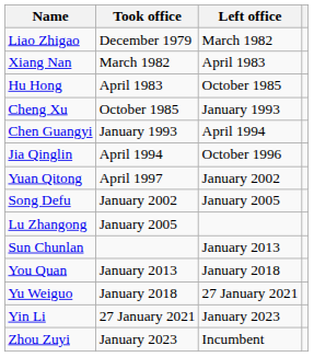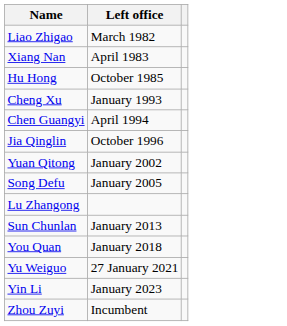- column: Took office | December 1979 | March 1982 | April 1983 | October 1985 | January 1993 | April 1994 | April 1997 | January 2002 | January 2005 | January 2013 | January 2018 | 27 January 2021 | January 2023
